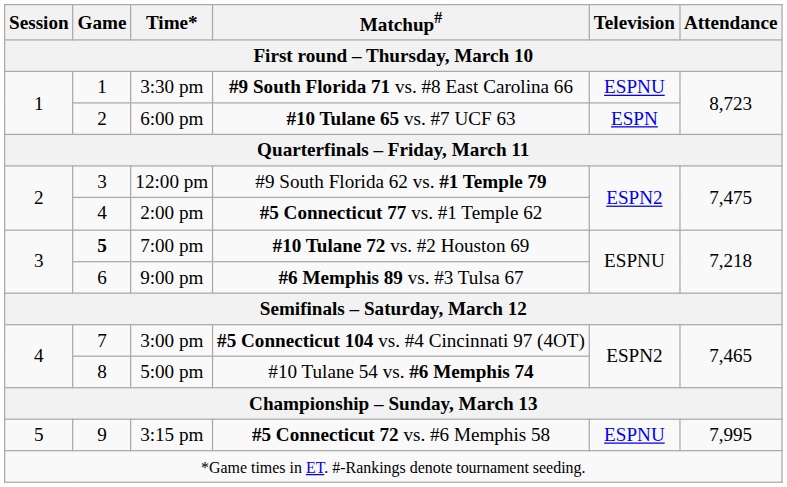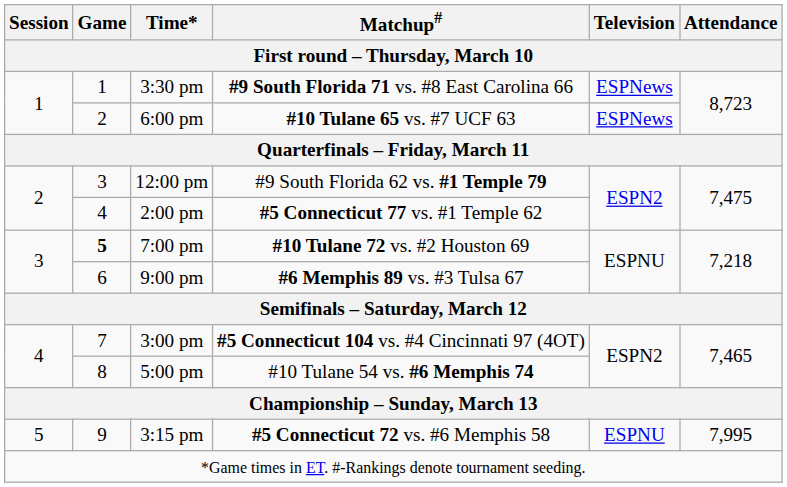3:30 pm | Television / First round – Thursday, March 10: ESPNU -> ESPNews
6:00 pm | Television / First round – Thursday, March 10: ESPN -> ESPNews
